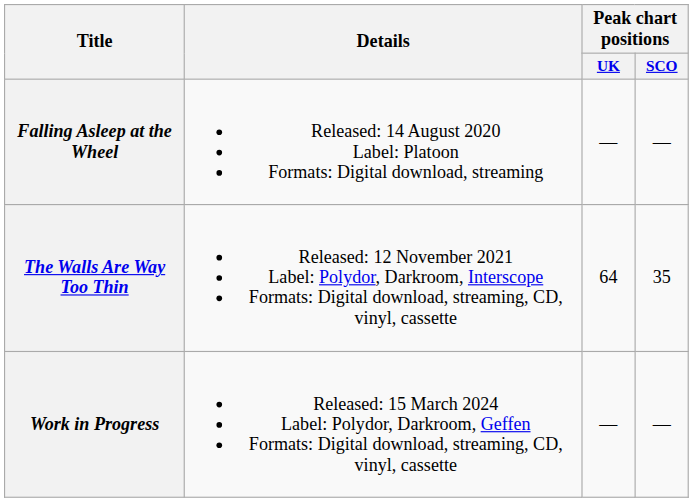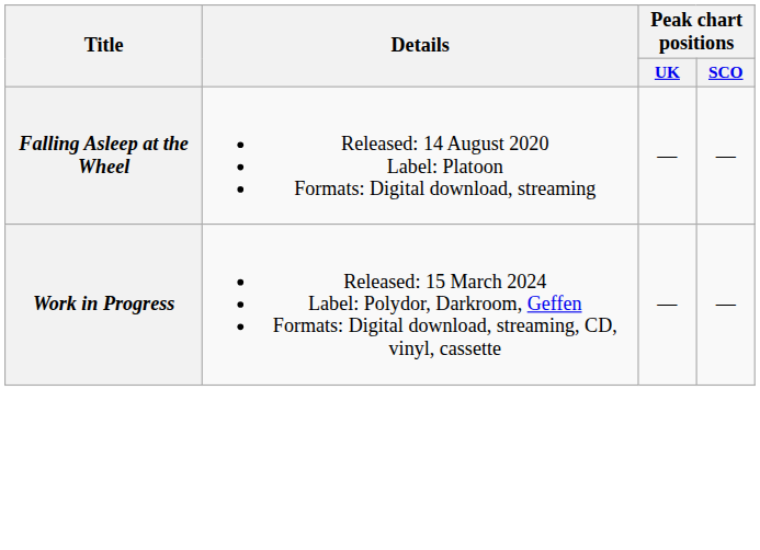- row: The Walls Are Way Too Thin | Released: 12 November 2021 Label: Polydor, Darkroom, Interscope Formats: Digital download, streaming, CD, vinyl, cassette | 64 | 35
